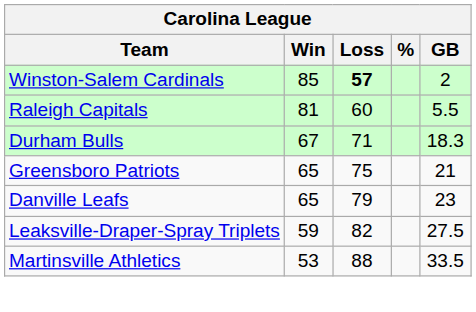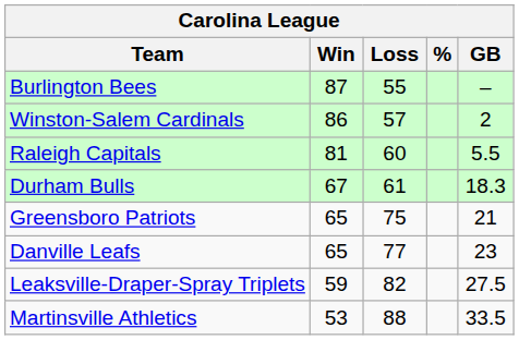+ row: Burlington Bees | 87 | 55 | –
Winston-Salem Cardinals | Win: 85 -> 86
Winston-Salem Cardinals | Loss: bold -> normal
Durham Bulls | Loss: 71 -> 61
Danville Leafs | Loss: 79 -> 77
